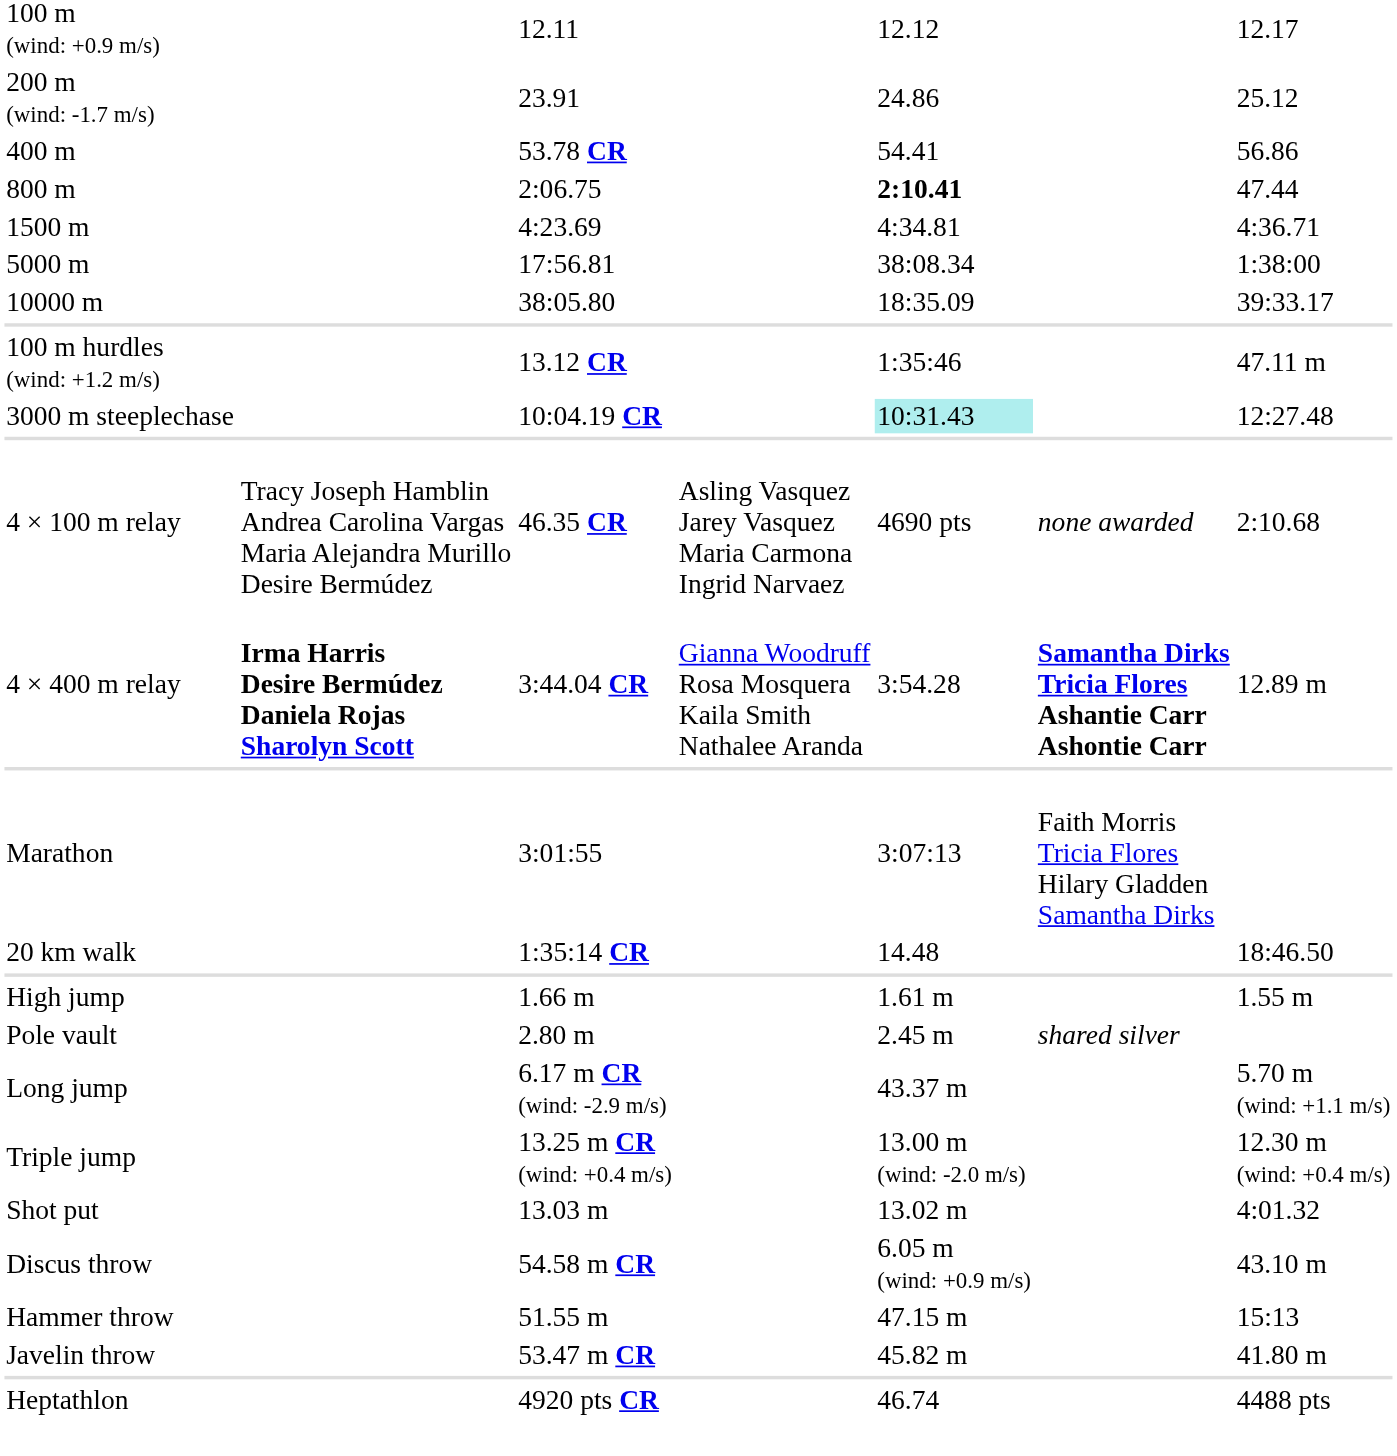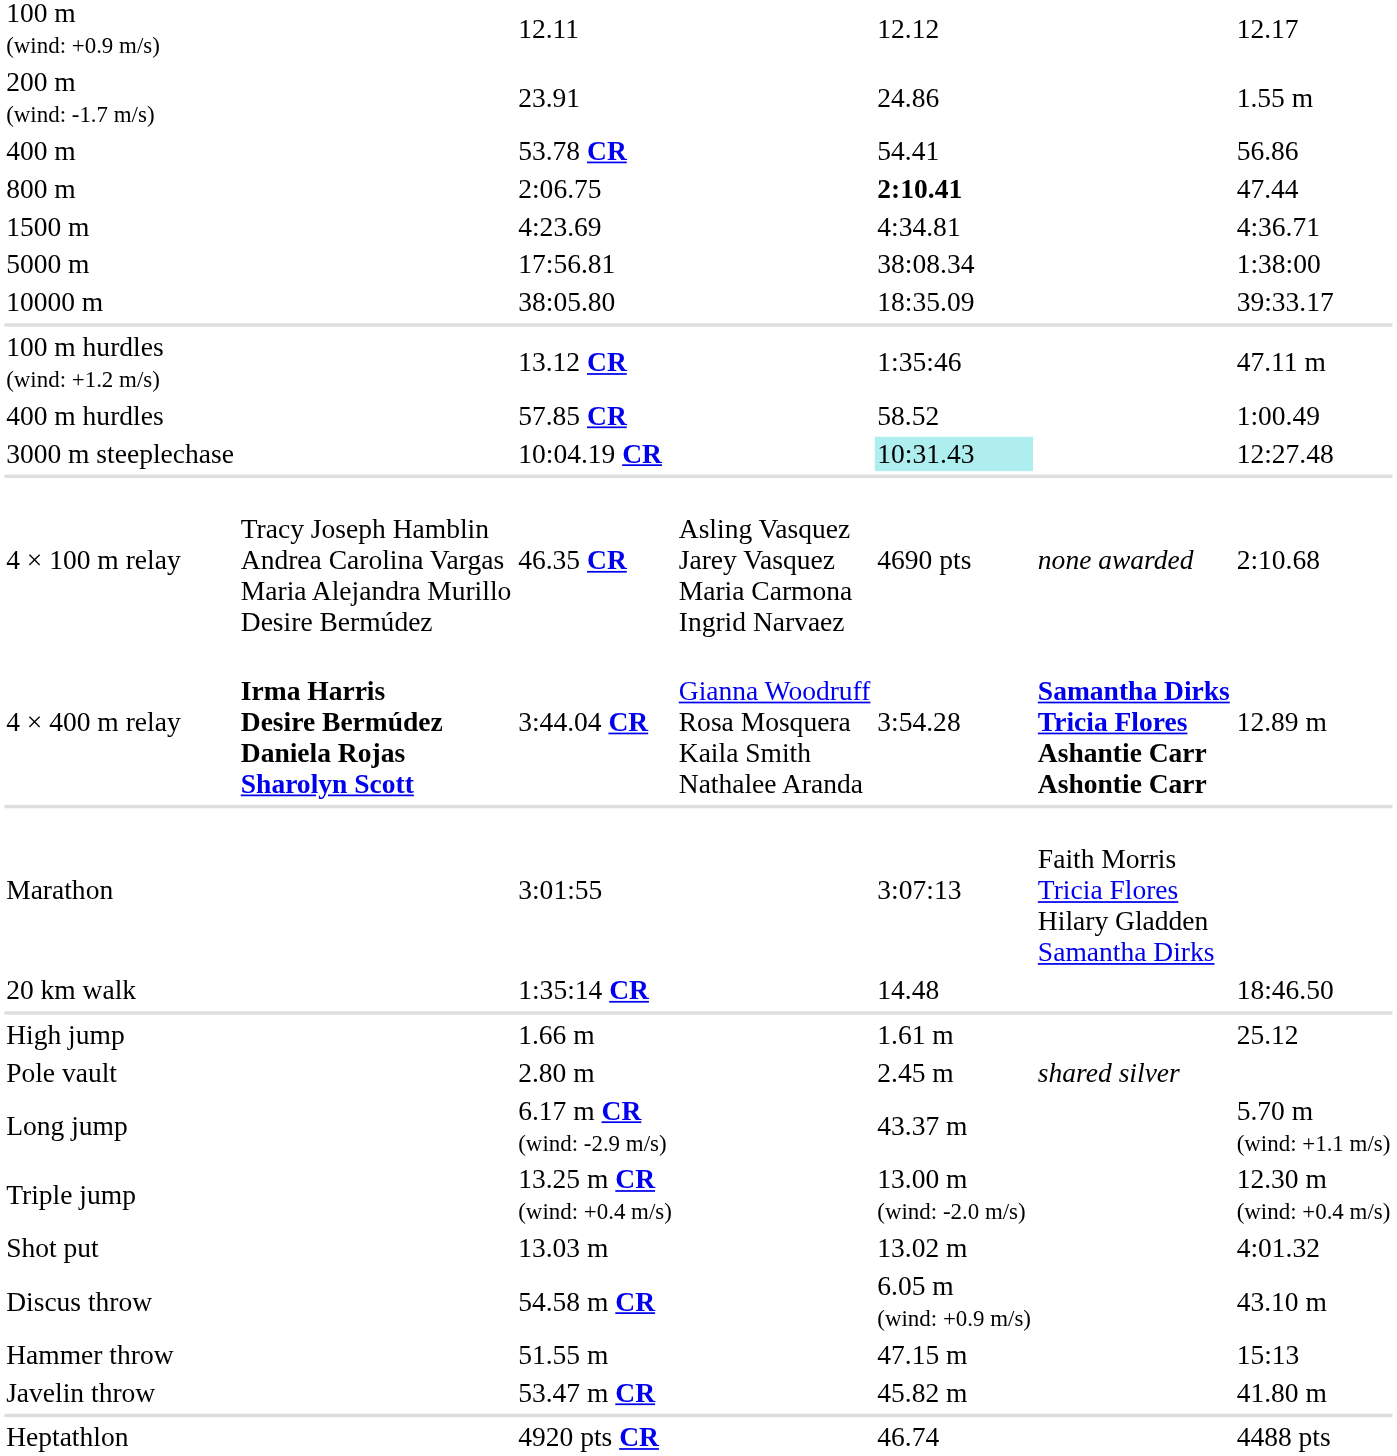200 m (wind: -1.7 m/s) | column 7: 25.12 -> 1.55 m
+ row: 400 m hurdles | 57.85 CR | 58.52 | 1:00.49
High jump | column 7: 1.55 m -> 25.12
